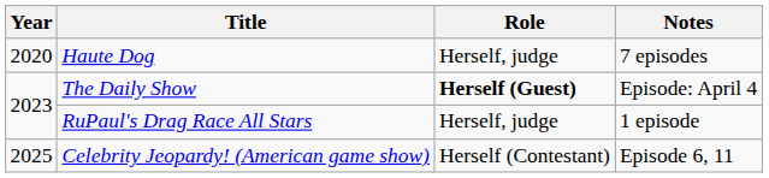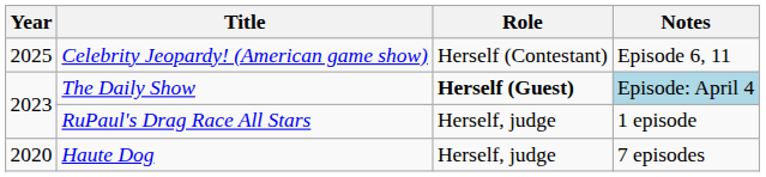rows swapped: Haute Dog <-> Celebrity Jeopardy! (American game show)
The Daily Show | Notes: no background -> lightblue background
